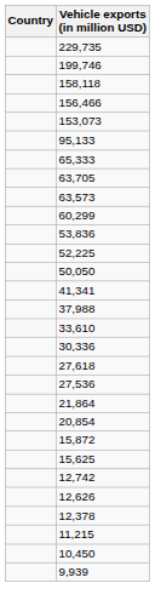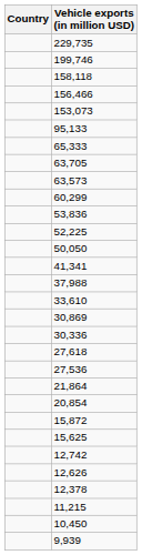+ row: 30,869
